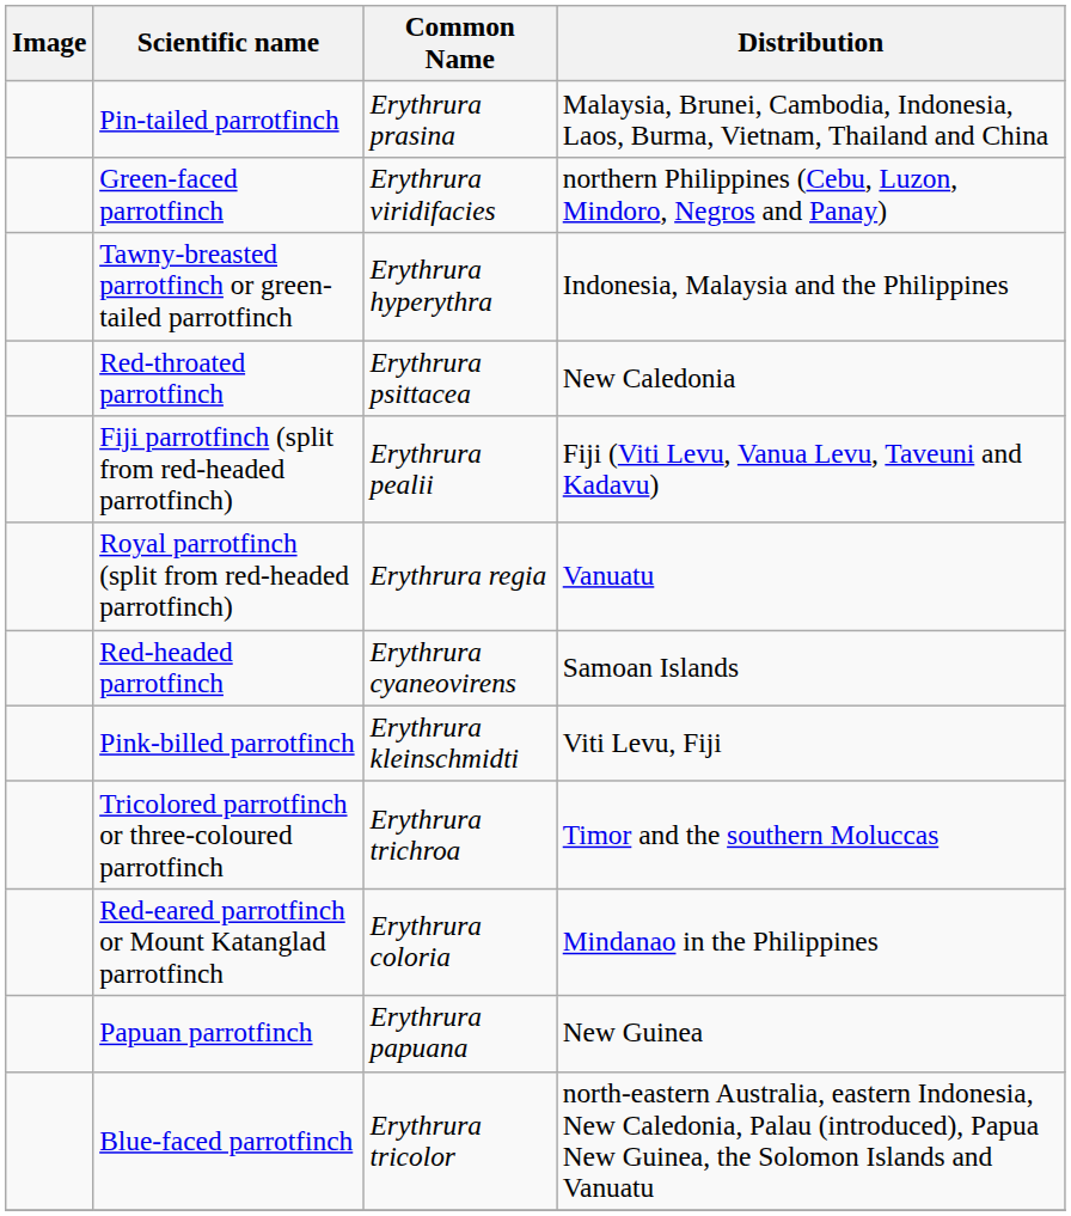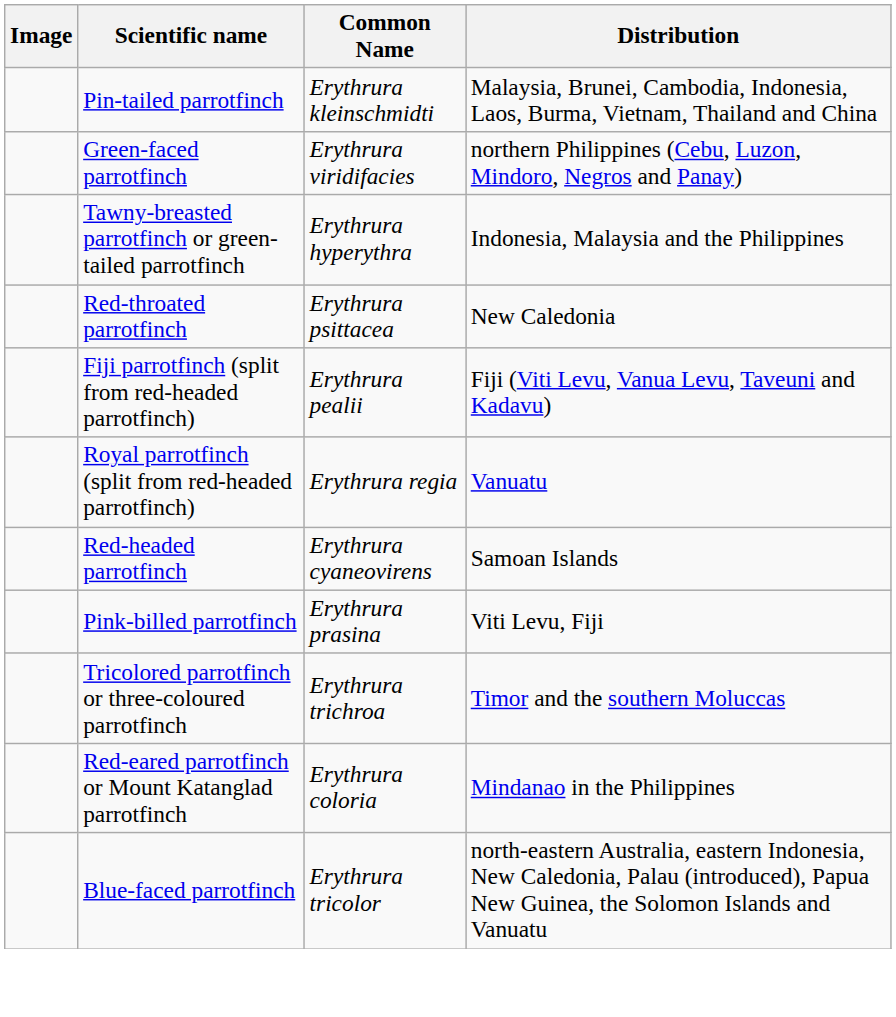Pin-tailed parrotfinch | Common Name: Erythrura prasina -> Erythrura kleinschmidti
Pink-billed parrotfinch | Common Name: Erythrura kleinschmidti -> Erythrura prasina
- row: Papuan parrotfinch | Erythrura papuana | New Guinea
